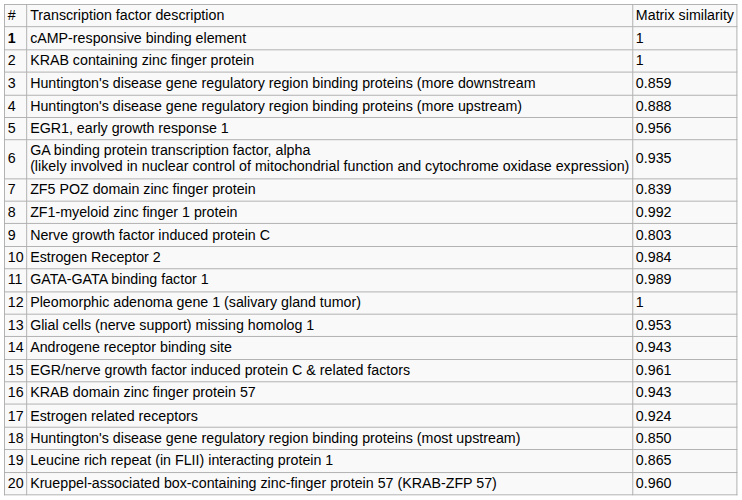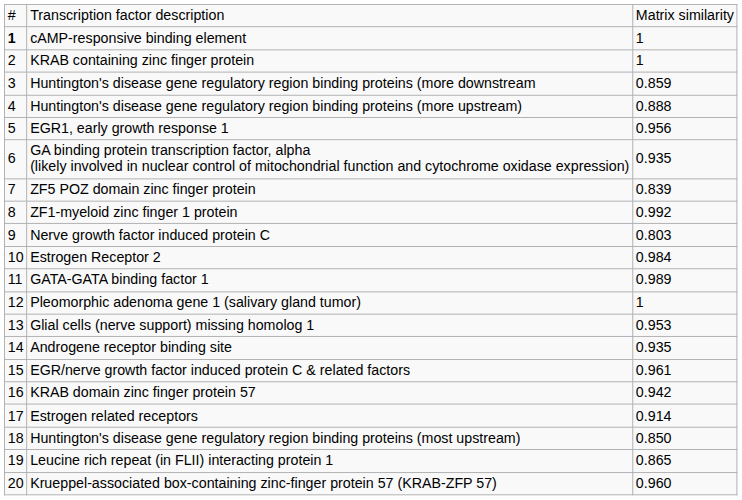Androgene receptor binding site | column 3: 0.943 -> 0.935
KRAB domain zinc finger protein 57 | column 3: 0.943 -> 0.942
Estrogen related receptors | column 3: 0.924 -> 0.914
